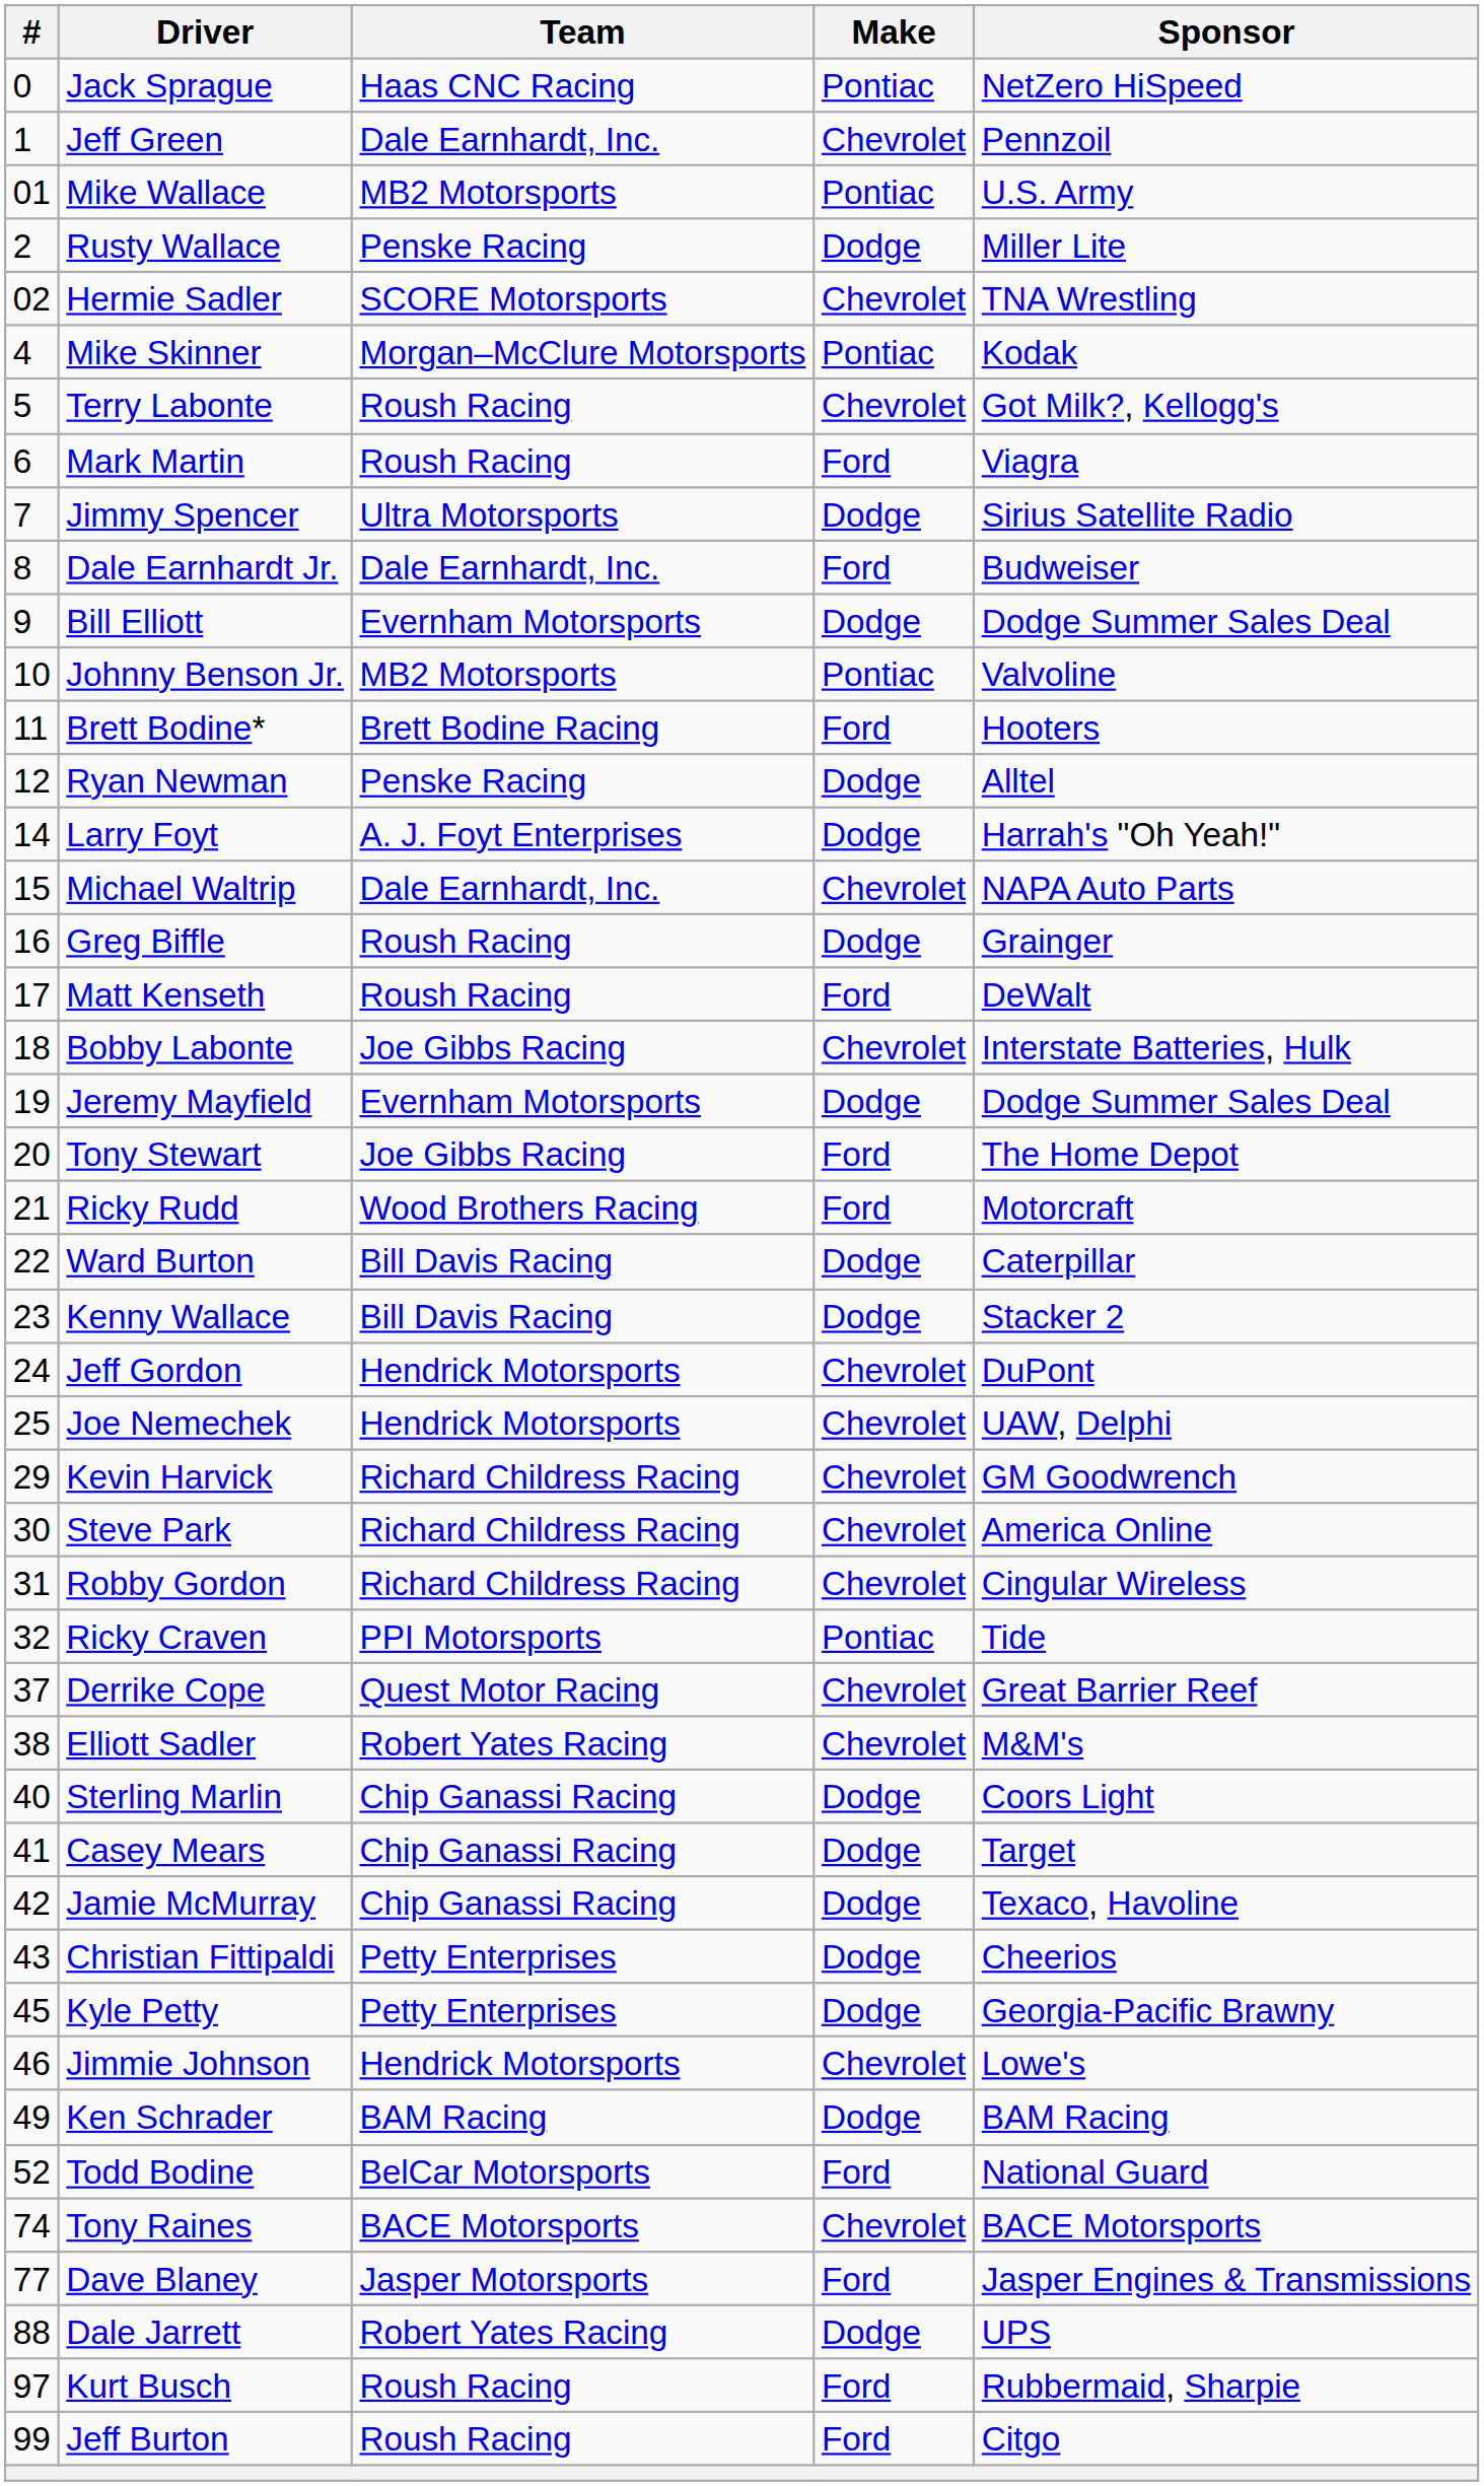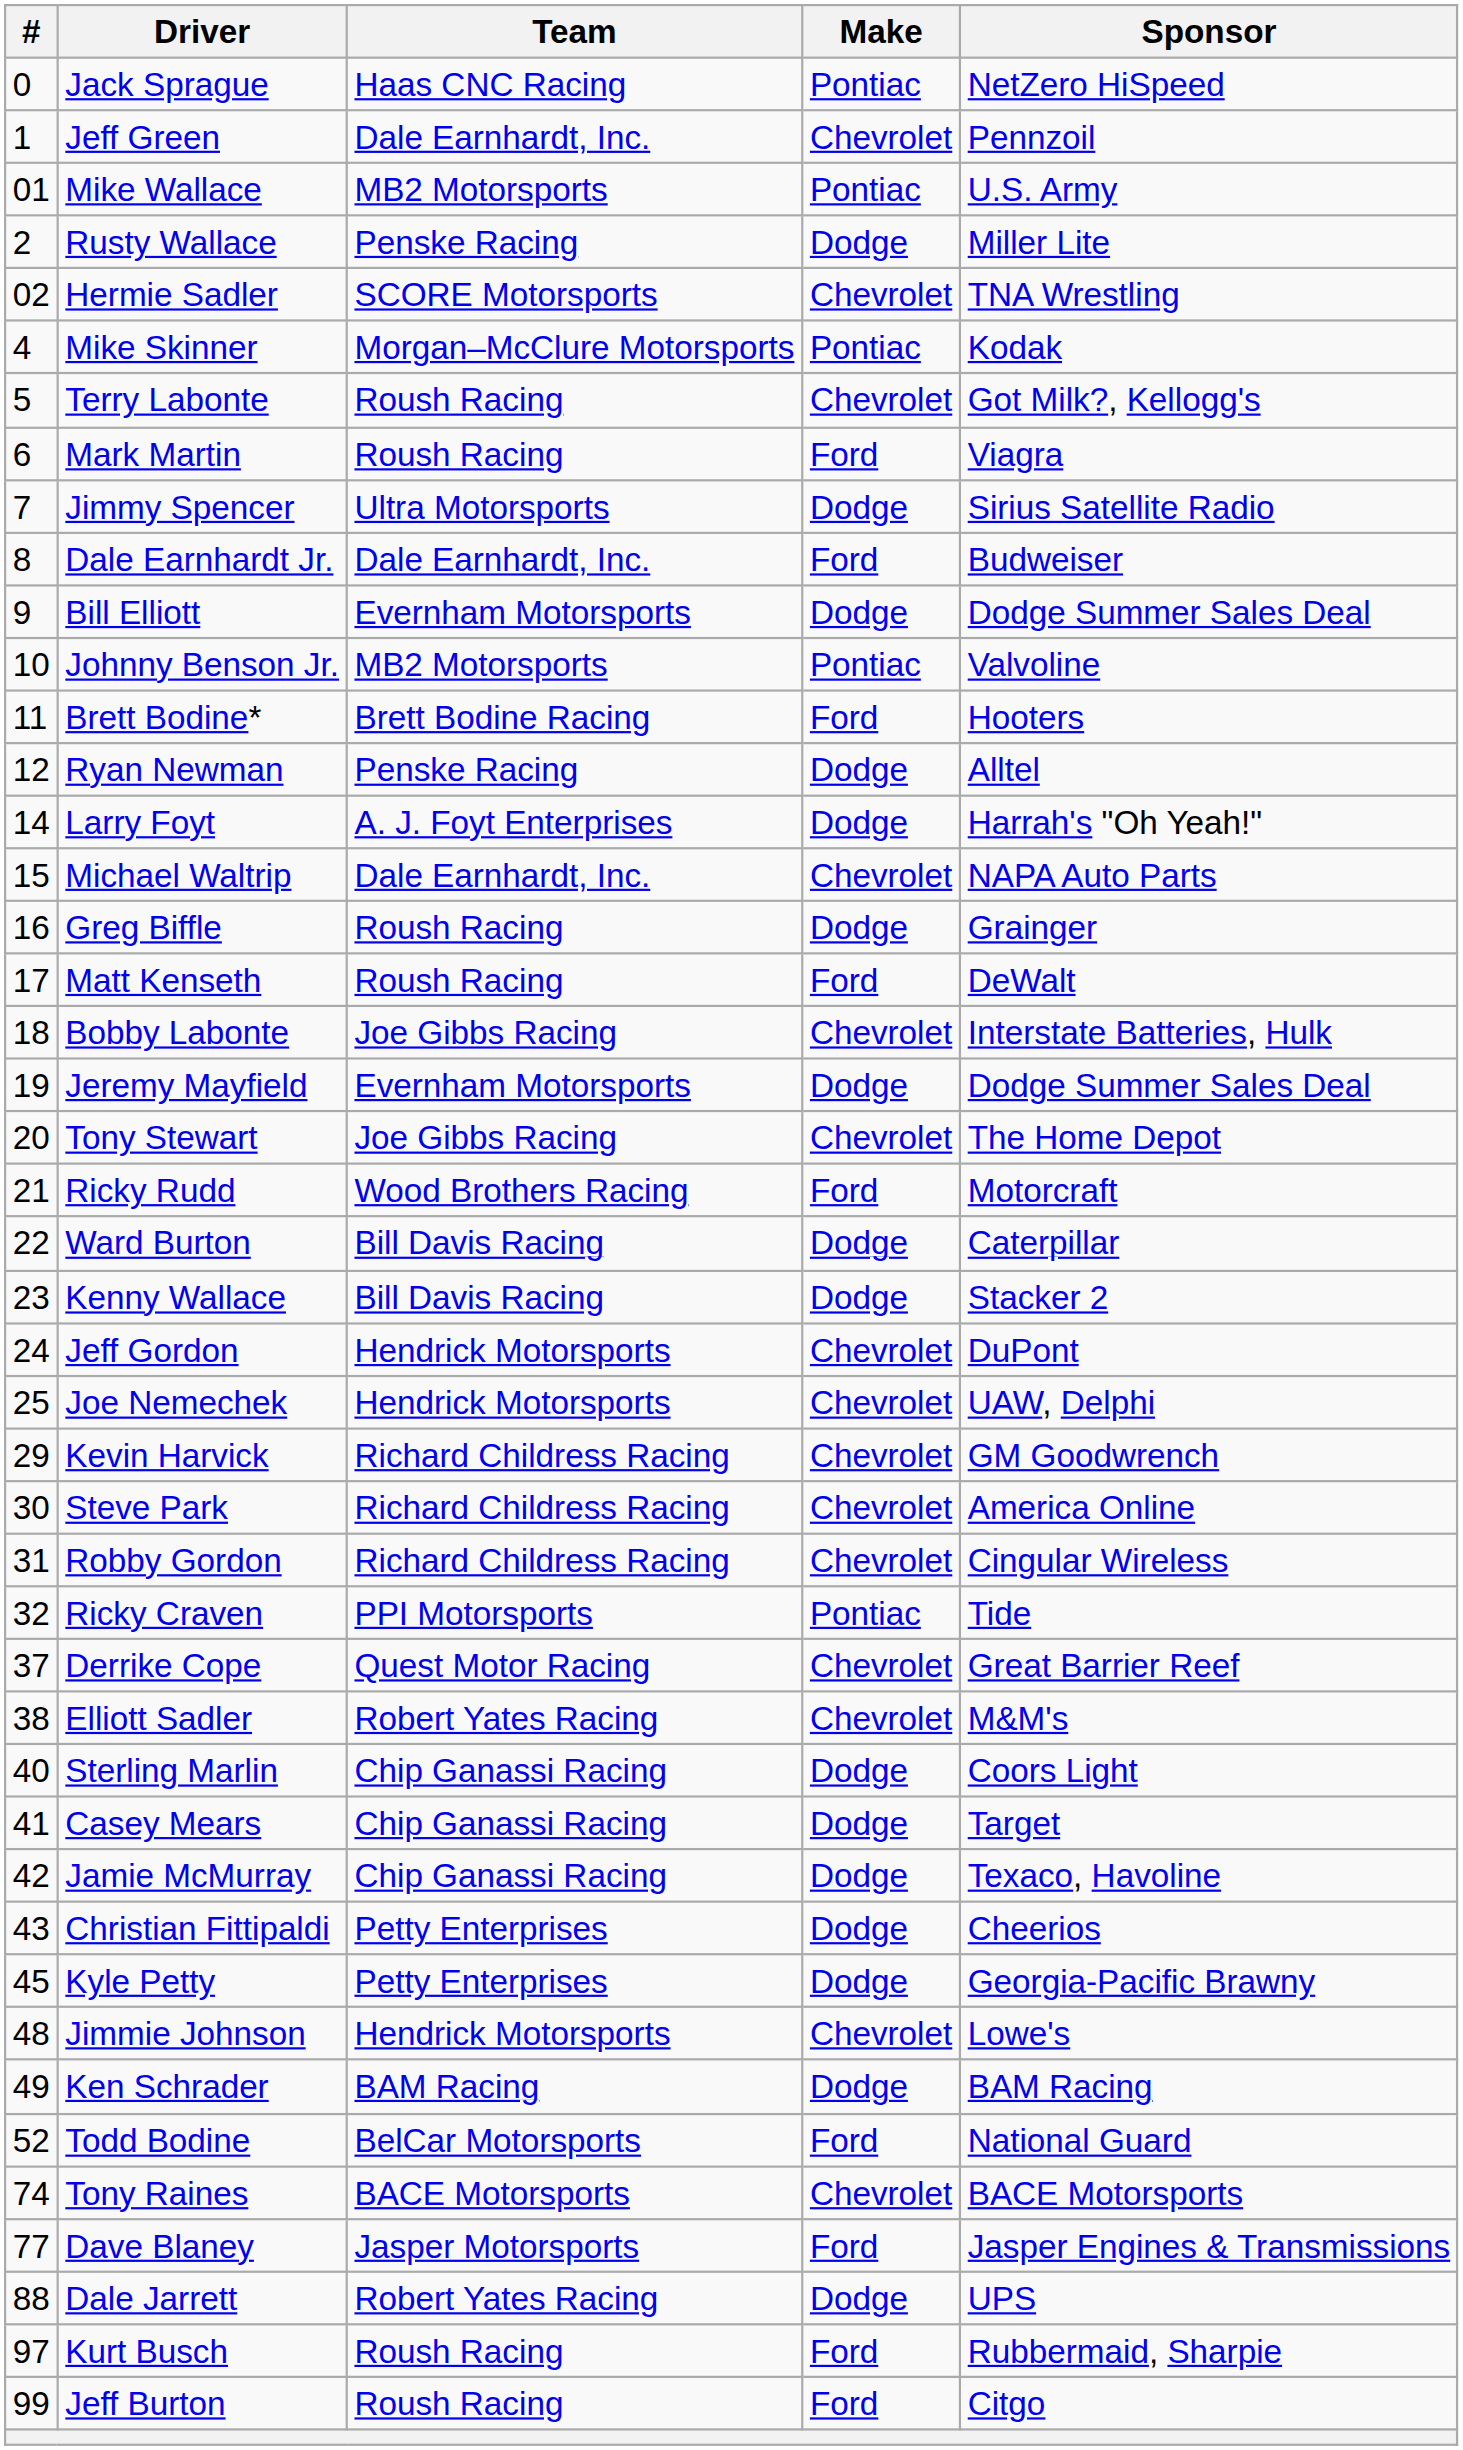Tony Stewart | Make: Ford -> Chevrolet
Jimmie Johnson | #: 46 -> 48
